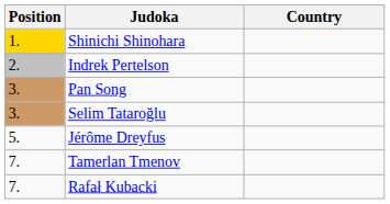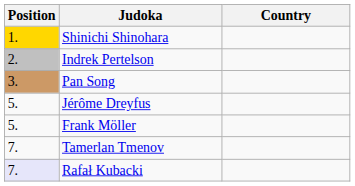- row: 3. | Selim Tataroğlu
+ row: 5. | Frank Möller
Rafał Kubacki | Position: no background -> lavender background
